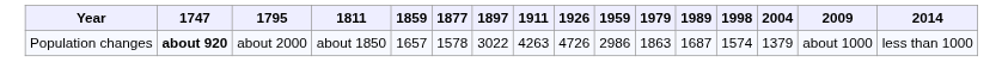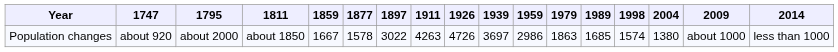+ column: 1939 | 3697
Population changes | 1747: bold -> normal
Population changes | 1859: 1657 -> 1667
Population changes | 1989: 1687 -> 1685
Population changes | 2004: 1379 -> 1380
